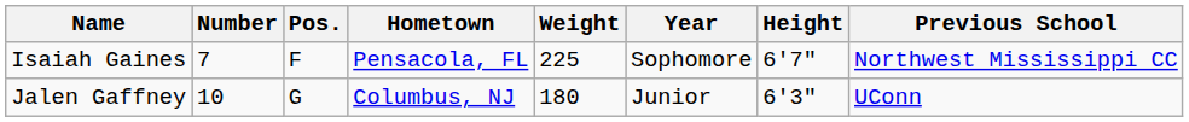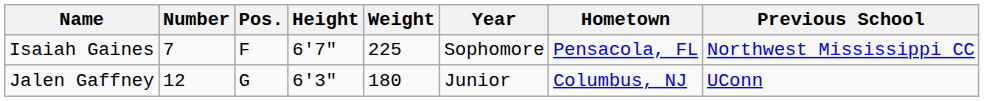columns swapped: Height <-> Hometown
Jalen Gaffney | Number: 10 -> 12
